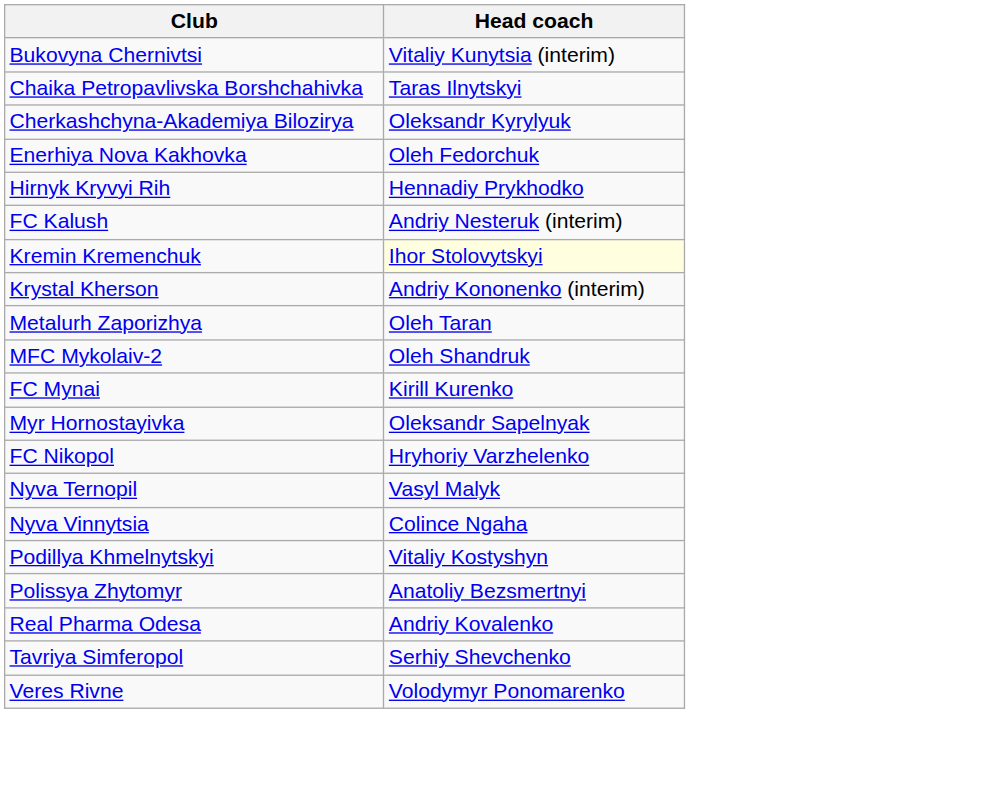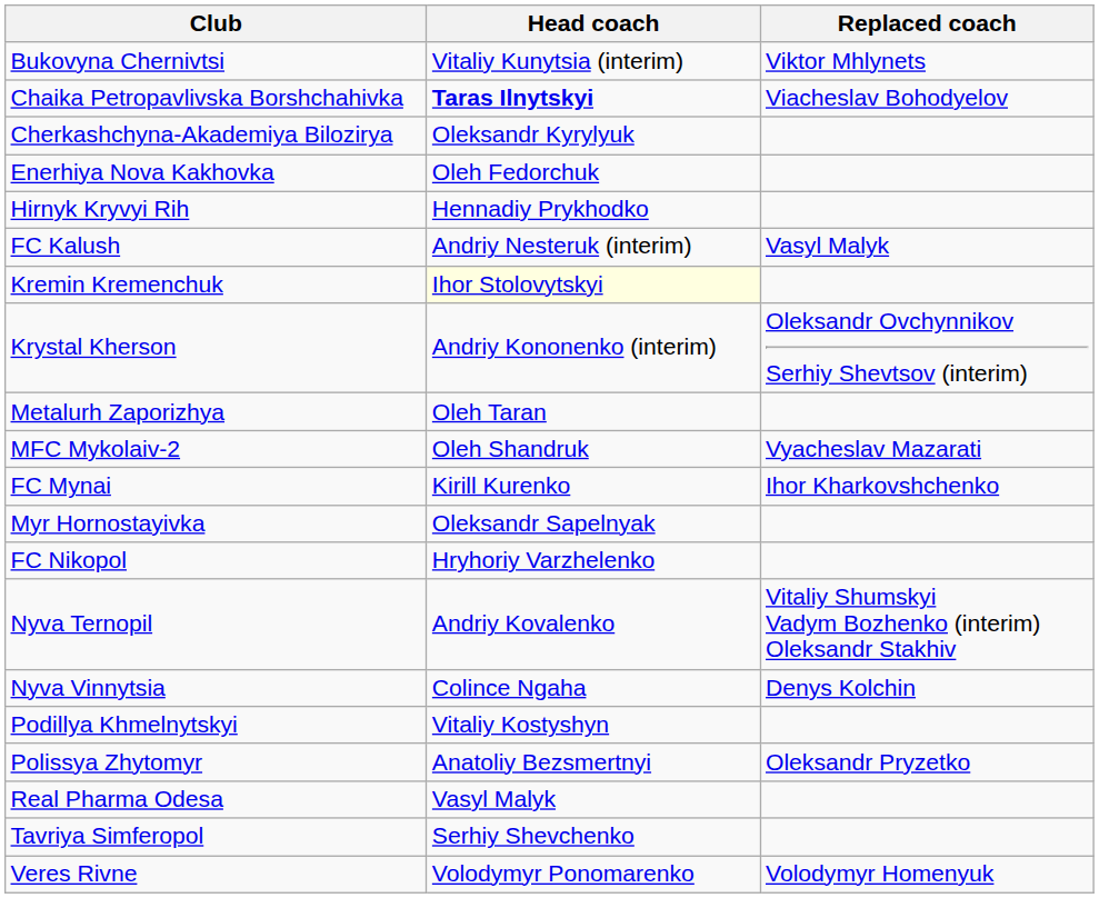+ column: Replaced coach | Viktor Mhlynets | Viacheslav Bohodyelov | Vasyl Malyk | Oleksandr Ovchynnikov Serhiy Shevtsov (interim) | Vyacheslav Mazarati | Ihor Kharkovshchenko | Vitaliy Shumskyi Vadym Bozhenko (interim) Oleksandr Stakhiv | Denys Kolchin | Oleksandr Pryzetko | Volodymyr Homenyuk
Chaika Petropavlivska Borshchahivka | Head coach: normal -> bold
Nyva Ternopil | Head coach: Vasyl Malyk -> Andriy Kovalenko
Real Pharma Odesa | Head coach: Andriy Kovalenko -> Vasyl Malyk
